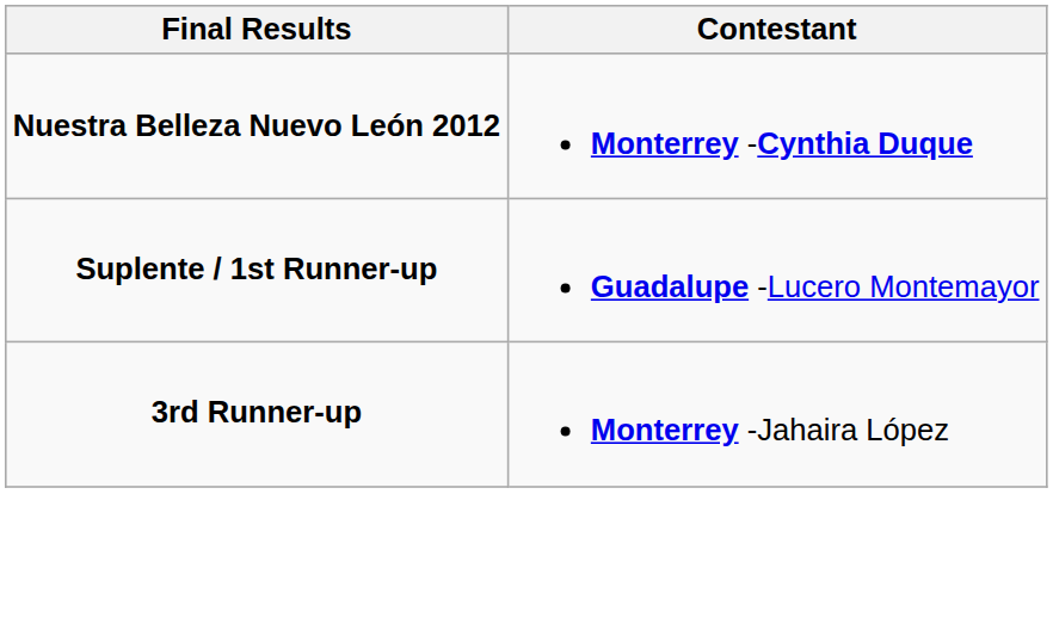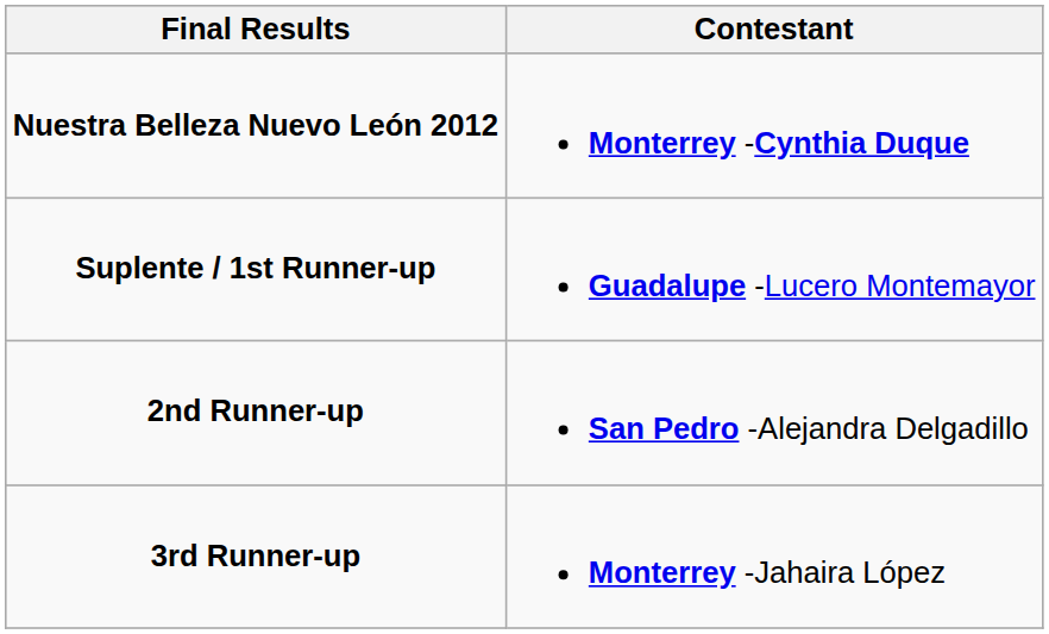+ row: 2nd Runner-up | San Pedro -Alejandra Delgadillo
